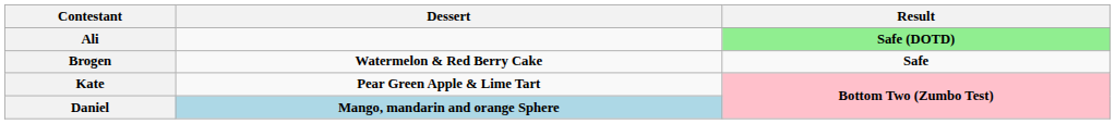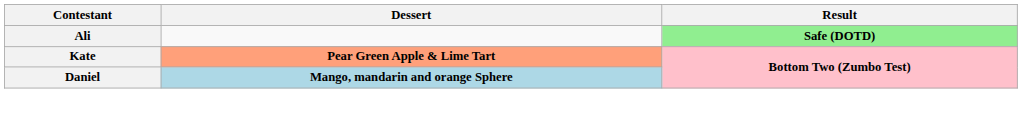- row: Brogen | Watermelon & Red Berry Cake | Safe
Kate | Dessert: no background -> lightsalmon background
